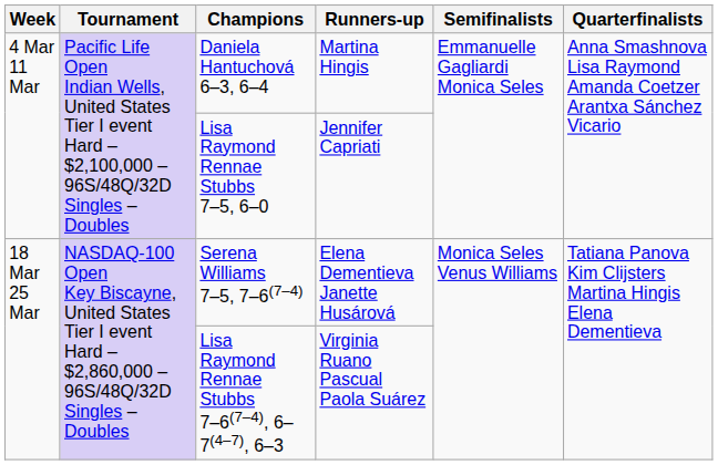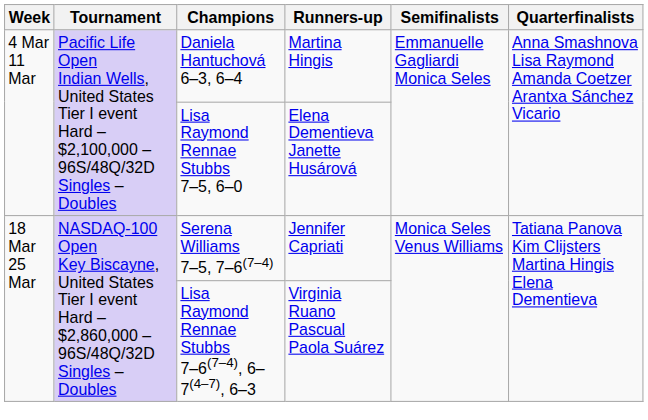Lisa Raymond Rennae Stubbs 7–5, 6–0 | Runners-up: Jennifer Capriati -> Elena Dementieva Janette Husárová
Serena Williams 7–5, 7–6(7–4) | Runners-up: Elena Dementieva Janette Husárová -> Jennifer Capriati
